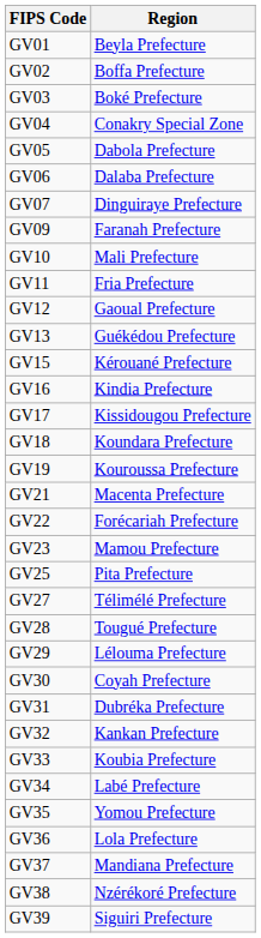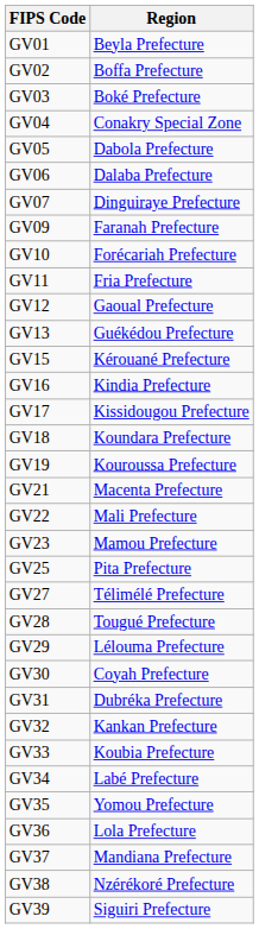GV10 | Region: Mali Prefecture -> Forécariah Prefecture
GV22 | Region: Forécariah Prefecture -> Mali Prefecture
